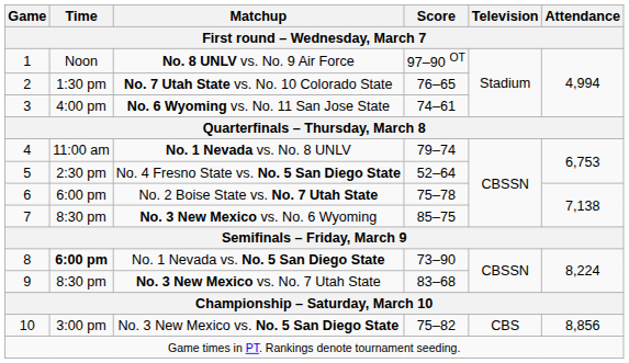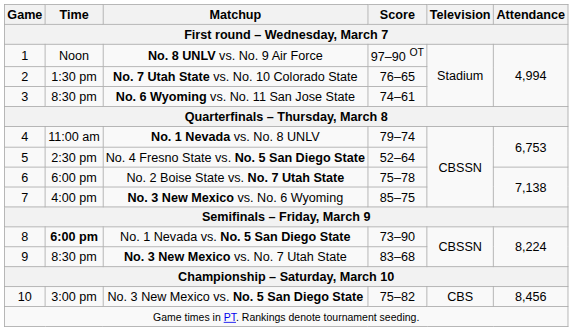No. 6 Wyoming vs. No. 11 San Jose State | Time: 4:00 pm -> 8:30 pm
No. 3 New Mexico vs. No. 6 Wyoming | Time: 8:30 pm -> 4:00 pm
No. 3 New Mexico vs. No. 5 San Diego State | Attendance: 8,856 -> 8,456
